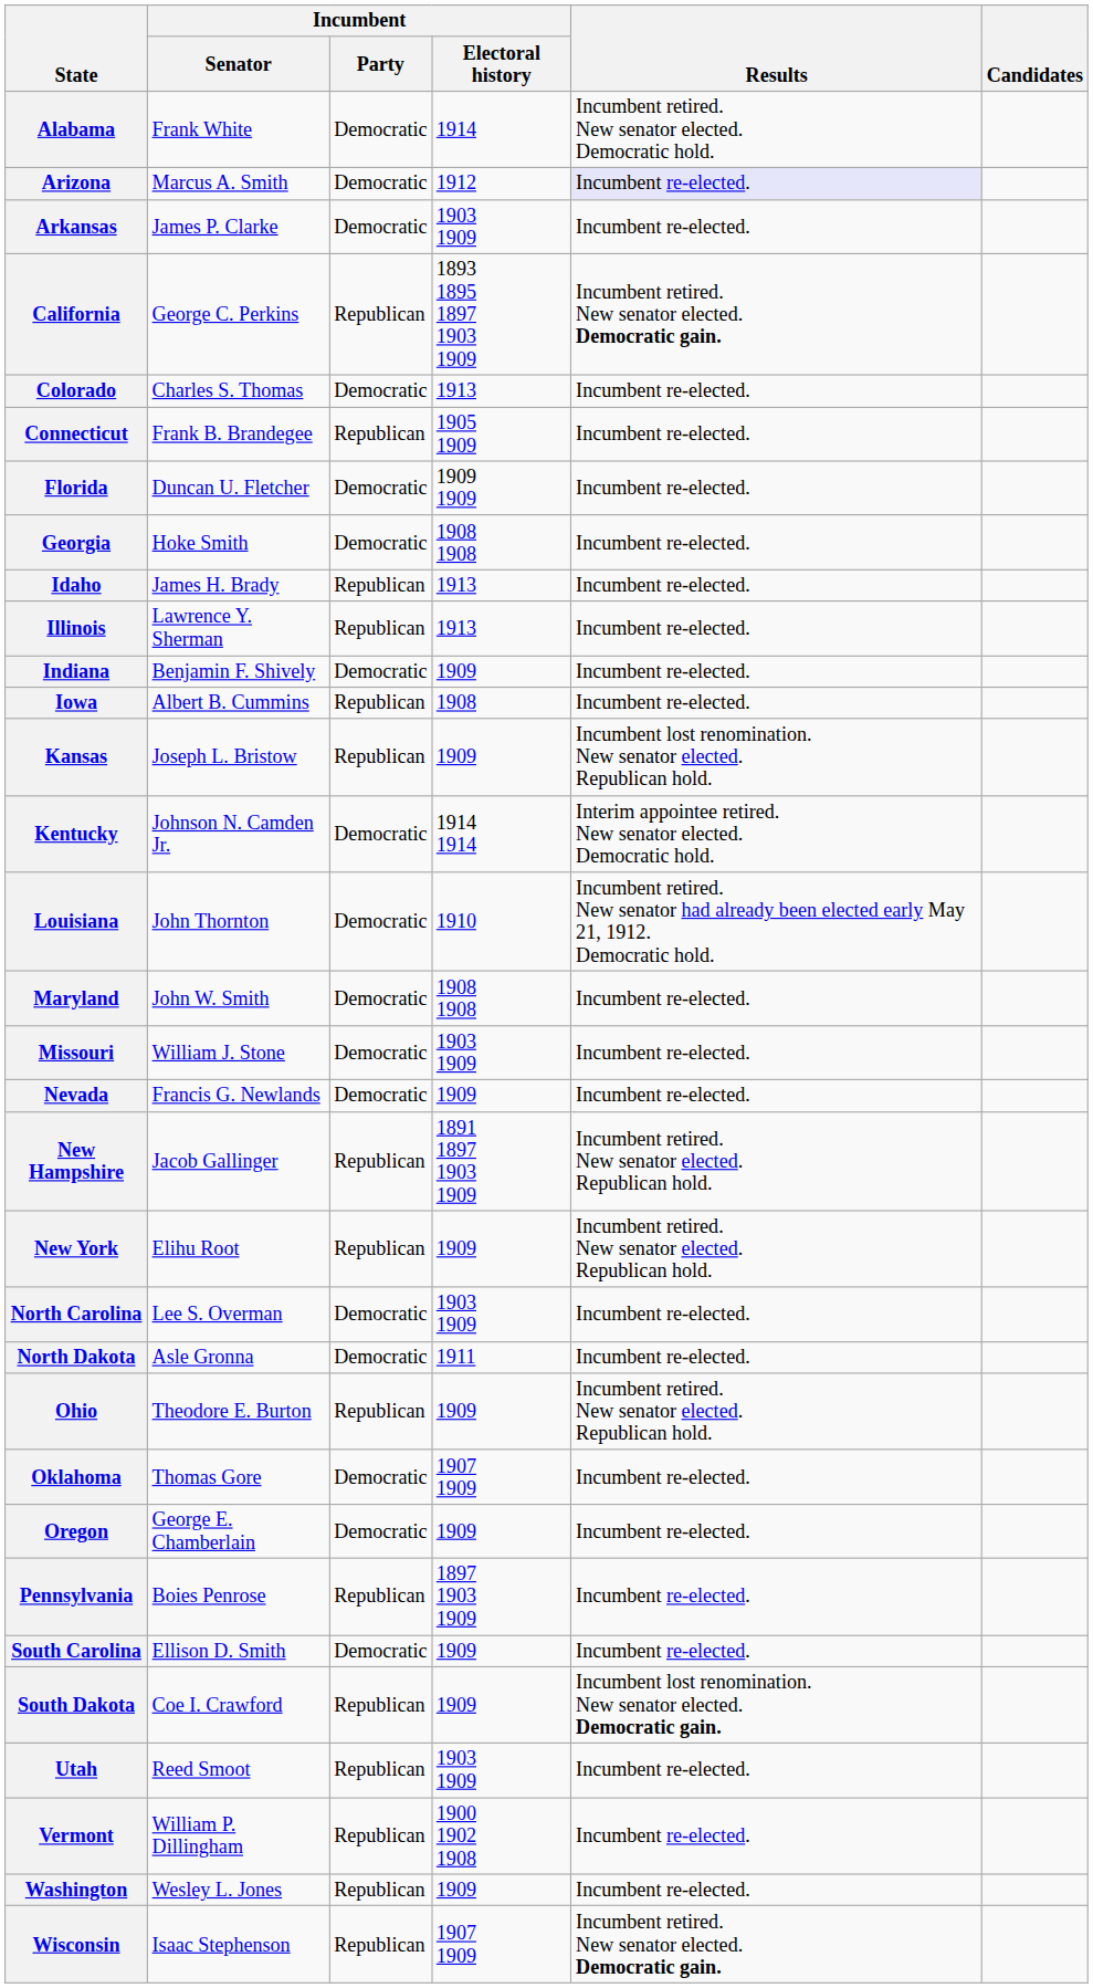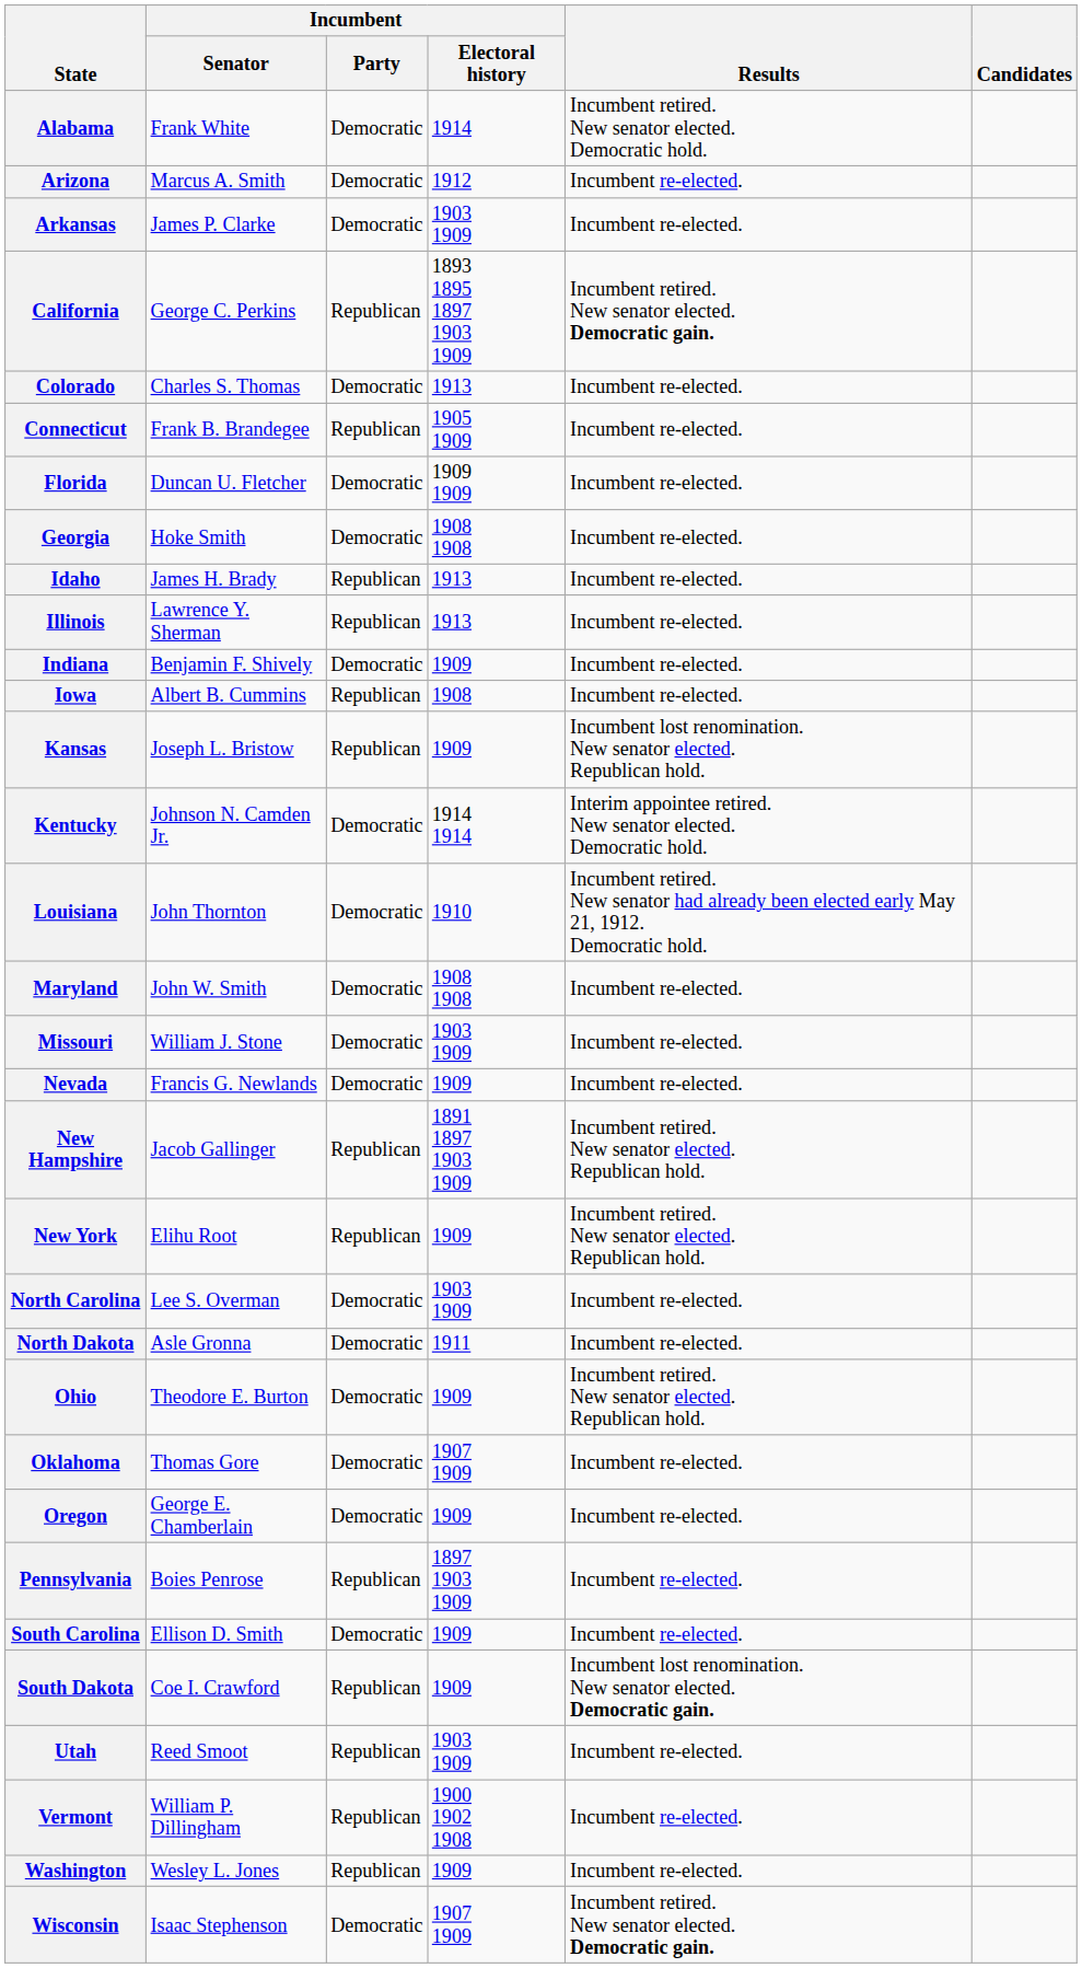Arizona | Results: lavender background -> no background
Ohio | Incumbent / Party: Republican -> Democratic
Wisconsin | Incumbent / Party: Republican -> Democratic
